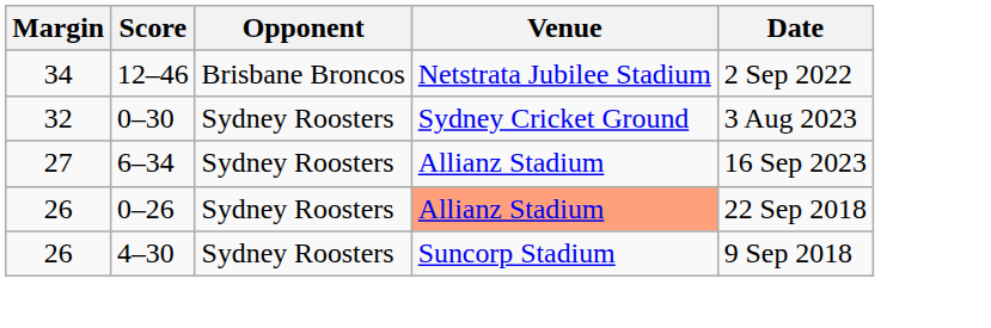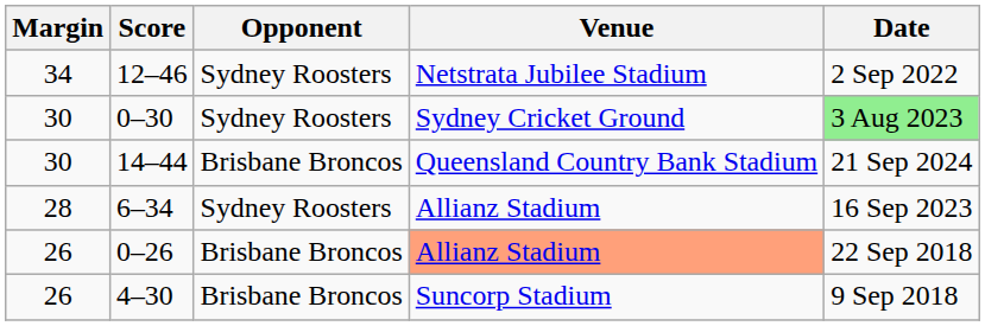12–46 | Opponent: Brisbane Broncos -> Sydney Roosters
0–30 | Margin: 32 -> 30
0–30 | Date: no background -> lightgreen background
+ row: 30 | 14–44 | Brisbane Broncos | Queensland Country Bank Stadium | 21 Sep 2024
6–34 | Margin: 27 -> 28
0–26 | Opponent: Sydney Roosters -> Brisbane Broncos
4–30 | Opponent: Sydney Roosters -> Brisbane Broncos
